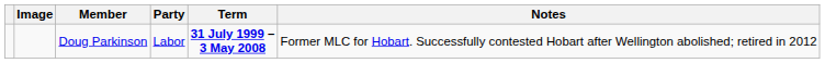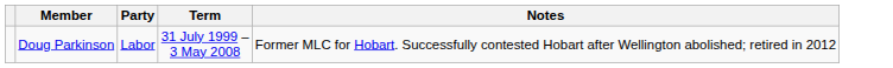- column: Image
Doug Parkinson | Term: bold -> normal
